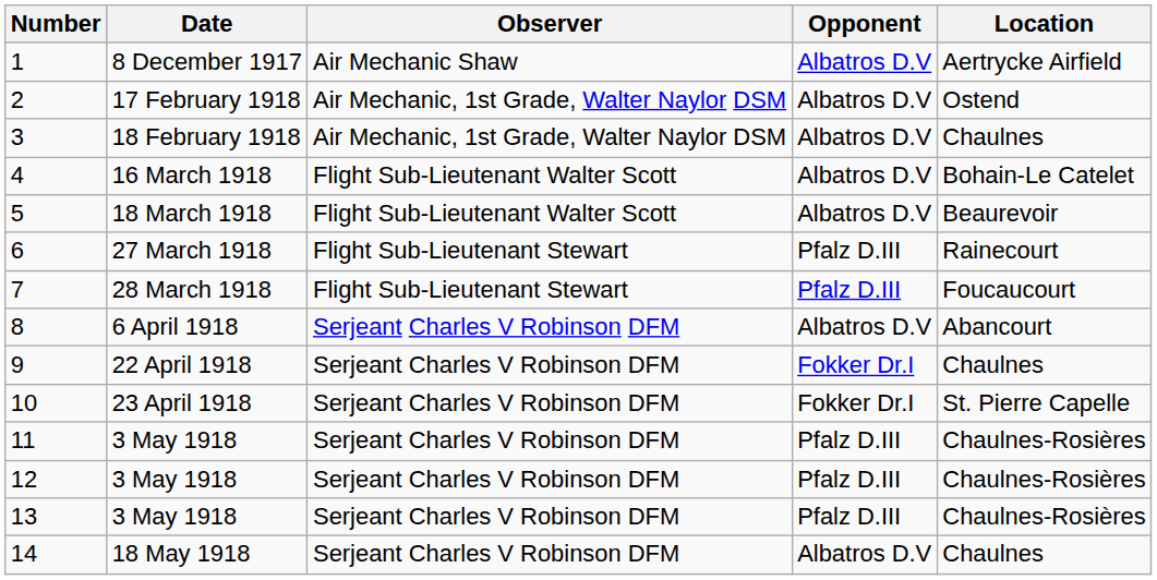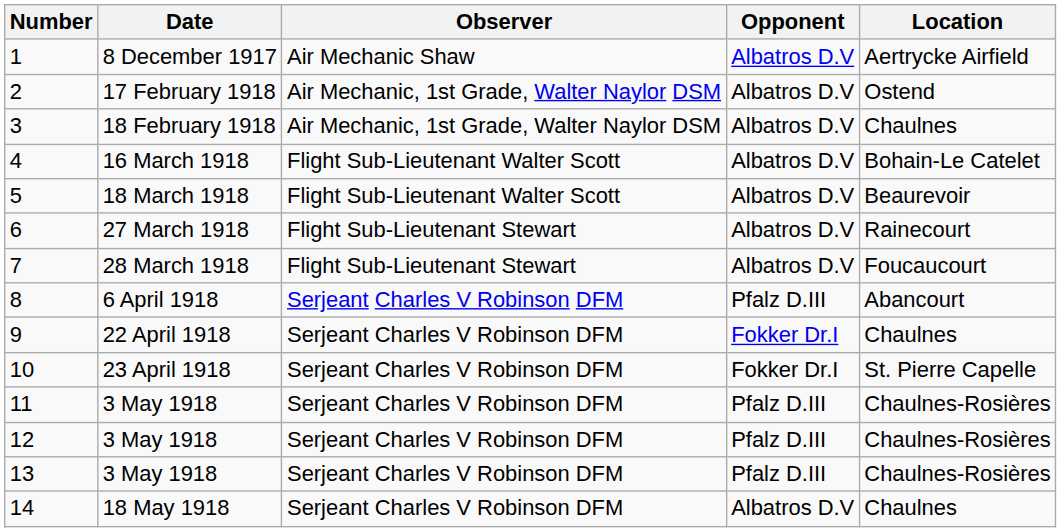6 | Opponent: Pfalz D.III -> Albatros D.V
7 | Opponent: Pfalz D.III -> Albatros D.V
8 | Opponent: Albatros D.V -> Pfalz D.III
